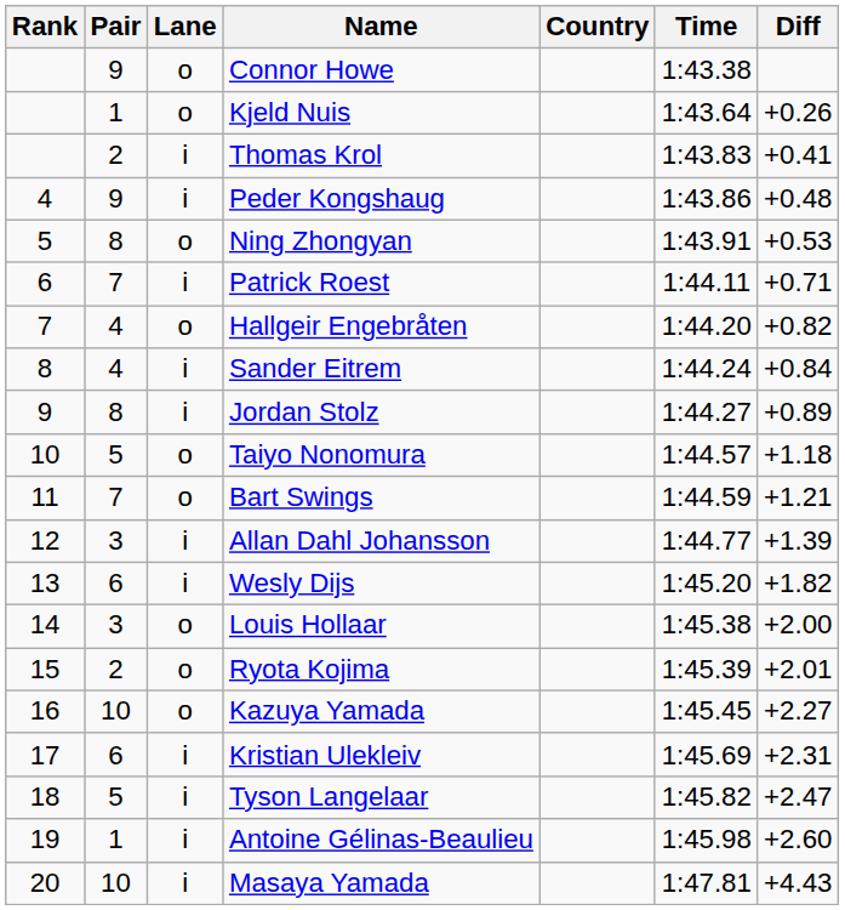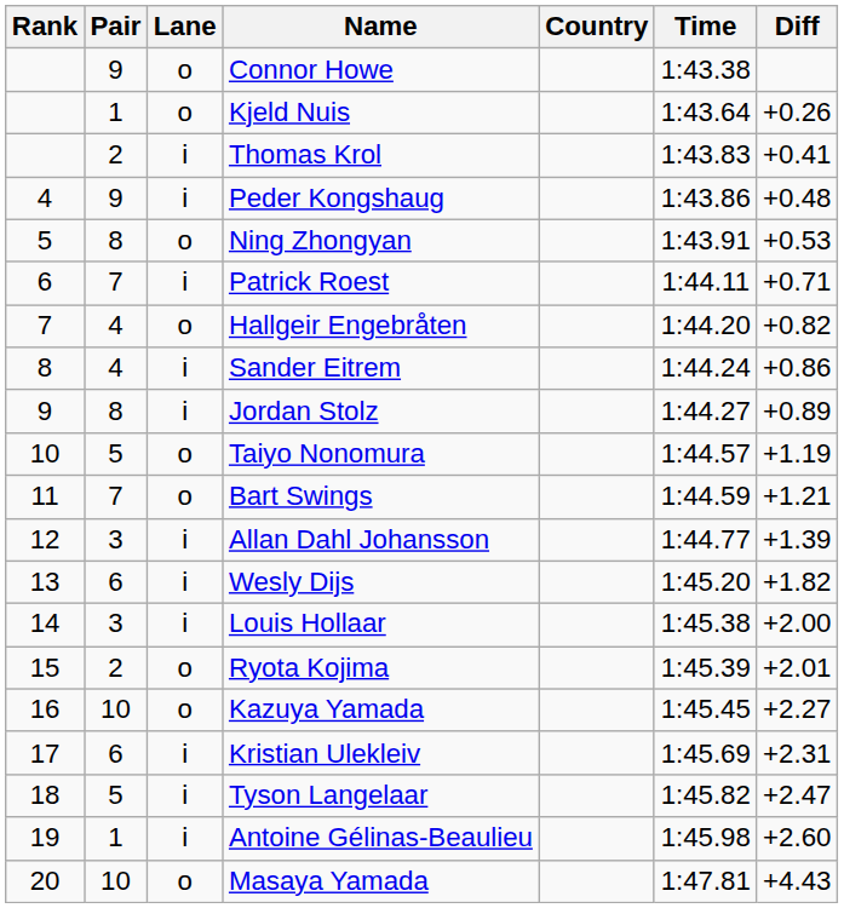Sander Eitrem | Diff: +0.84 -> +0.86
Taiyo Nonomura | Diff: +1.18 -> +1.19
Louis Hollaar | Lane: o -> i
Masaya Yamada | Lane: i -> o
